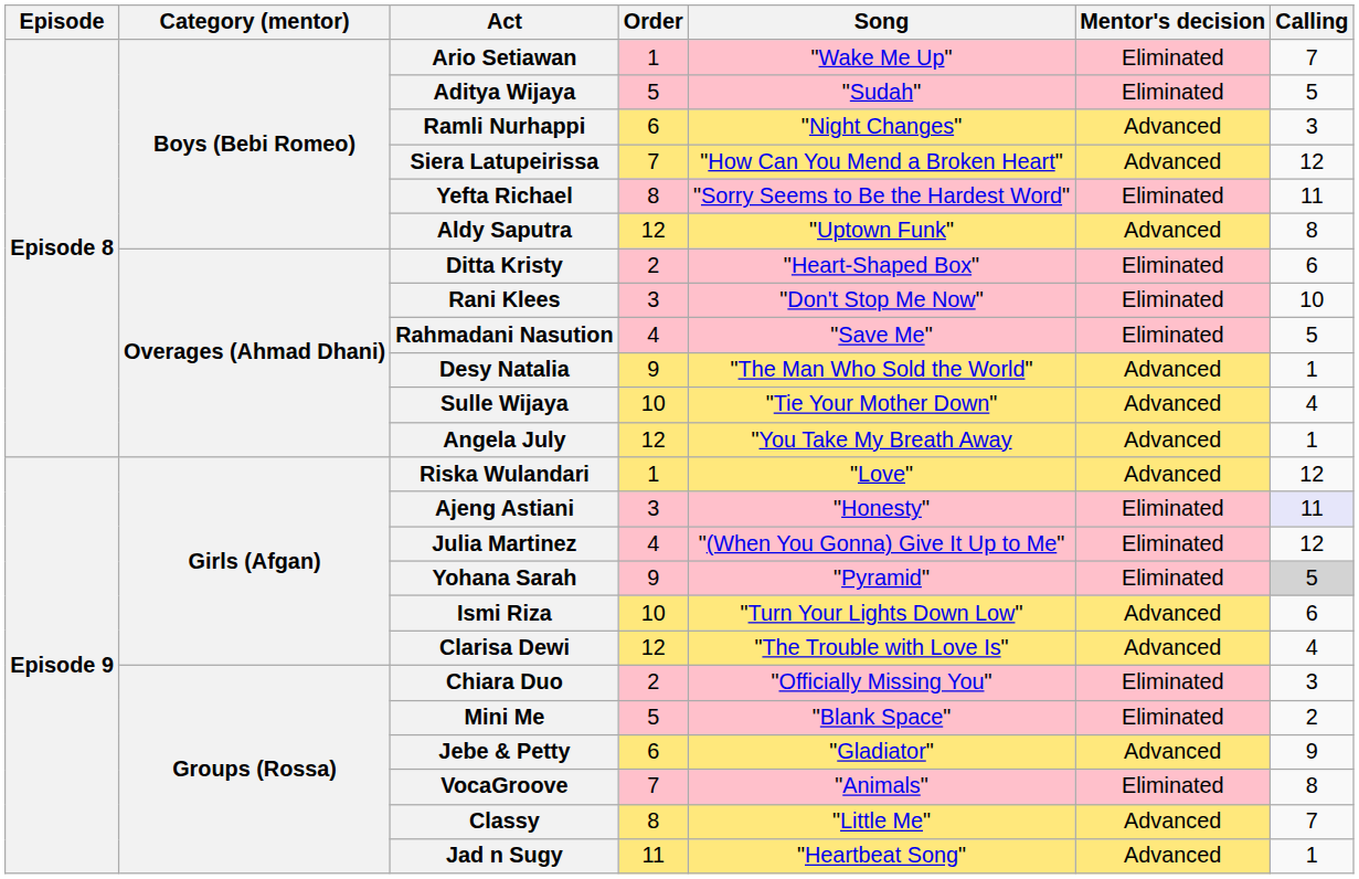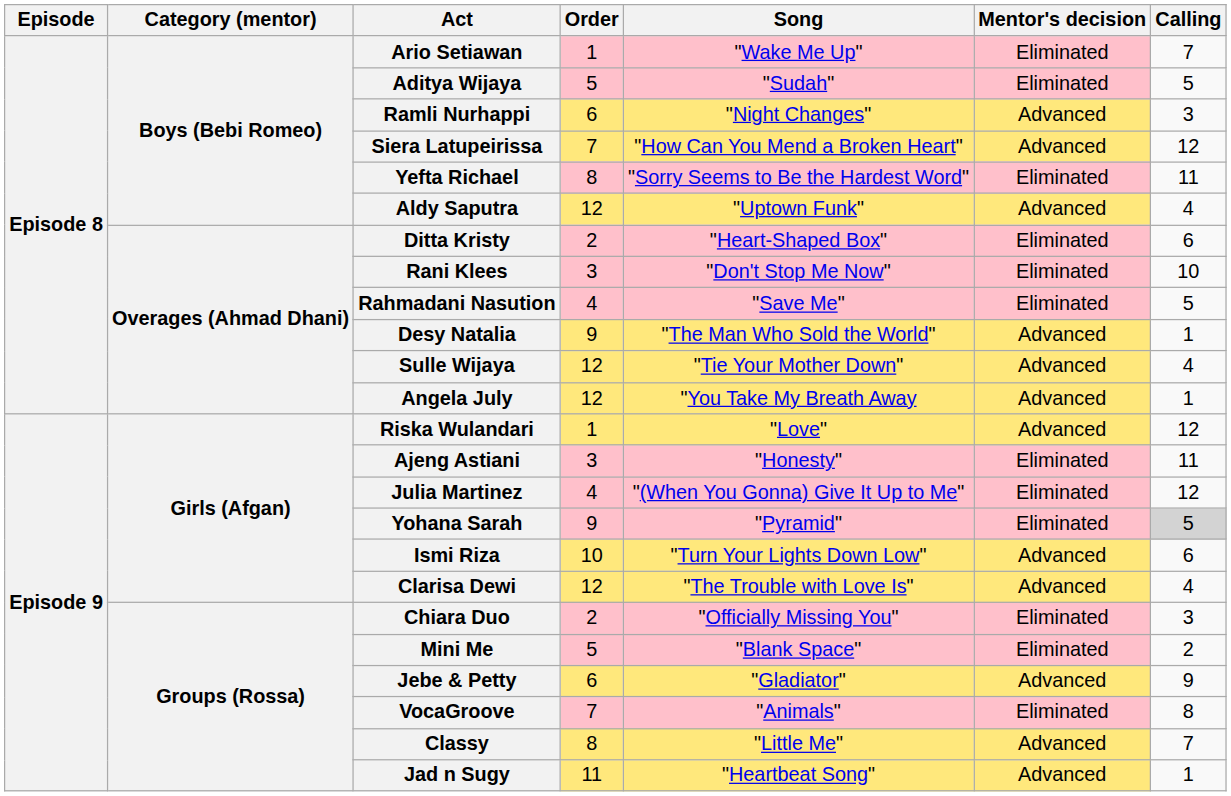Aldy Saputra | Calling: 8 -> 4
Sulle Wijaya | Order: 10 -> 12
Ajeng Astiani | Calling: lavender background -> no background
